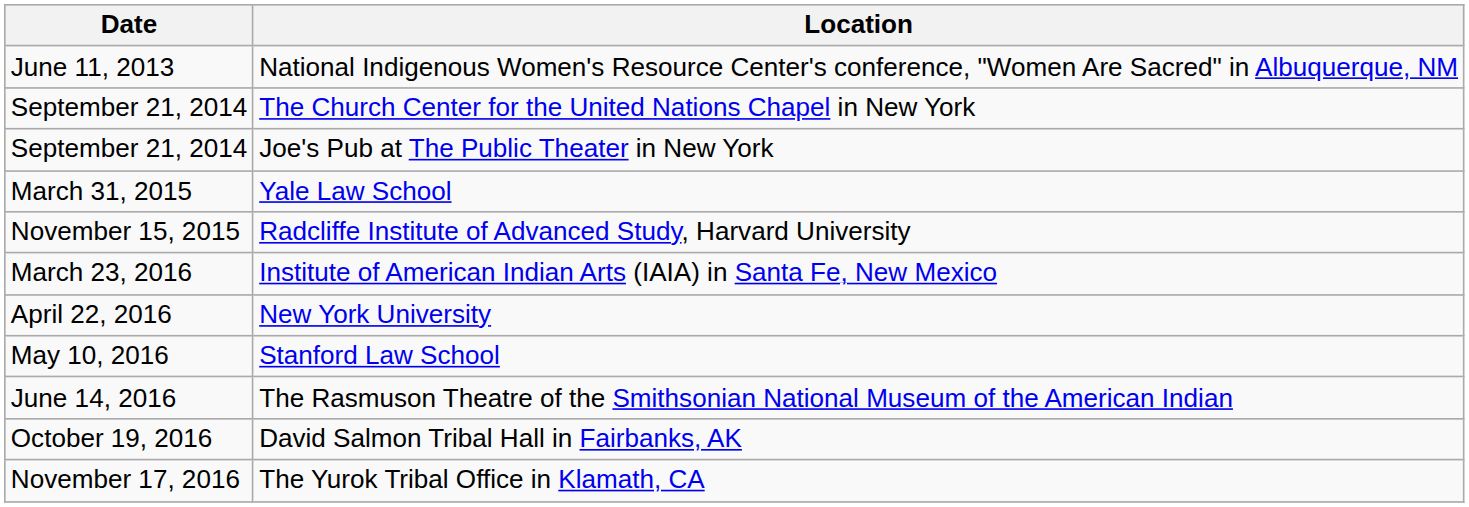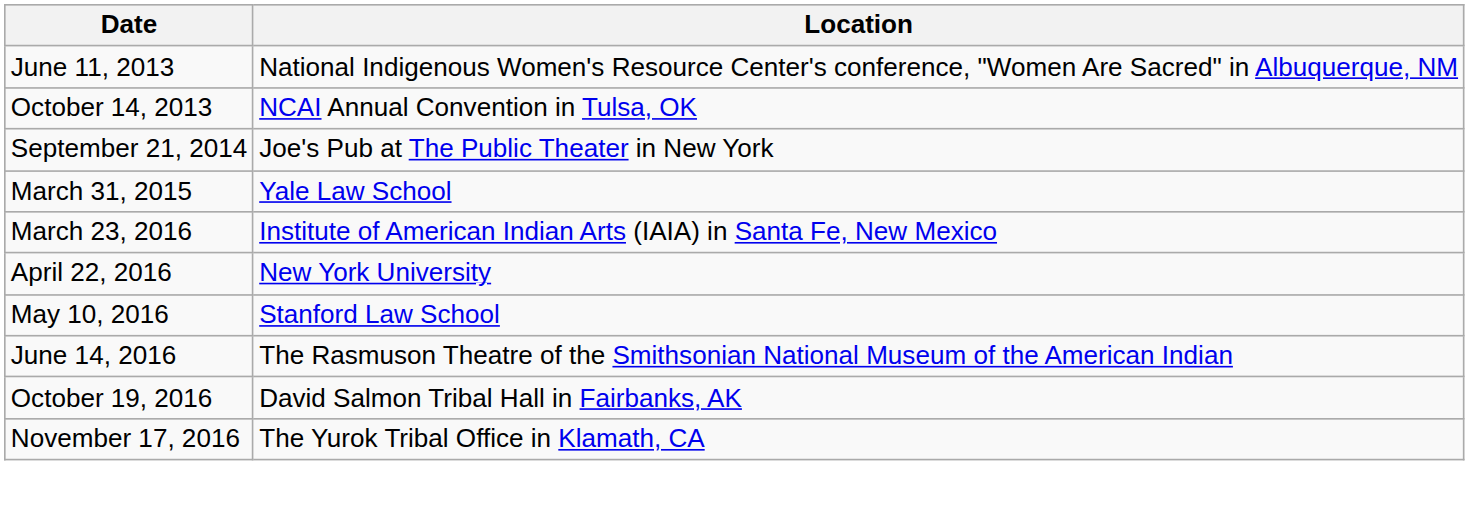+ row: October 14, 2013 | NCAI Annual Convention in Tulsa, OK
- row: September 21, 2014 | The Church Center for the United Nations Chapel in New York
- row: November 15, 2015 | Radcliffe Institute of Advanced Study, Harvard University
